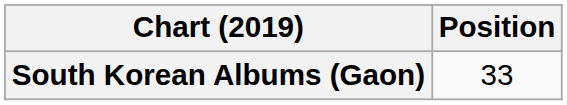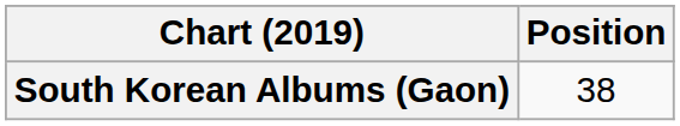South Korean Albums (Gaon) | Position: 33 -> 38
